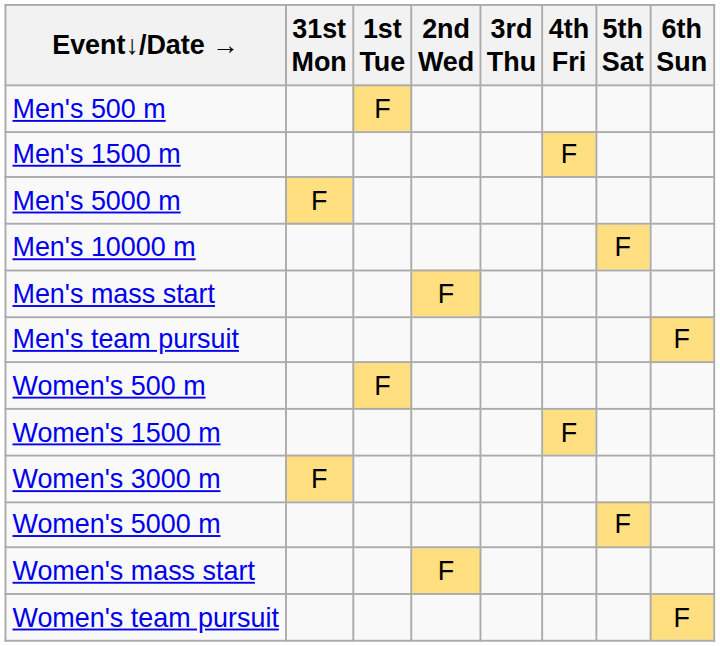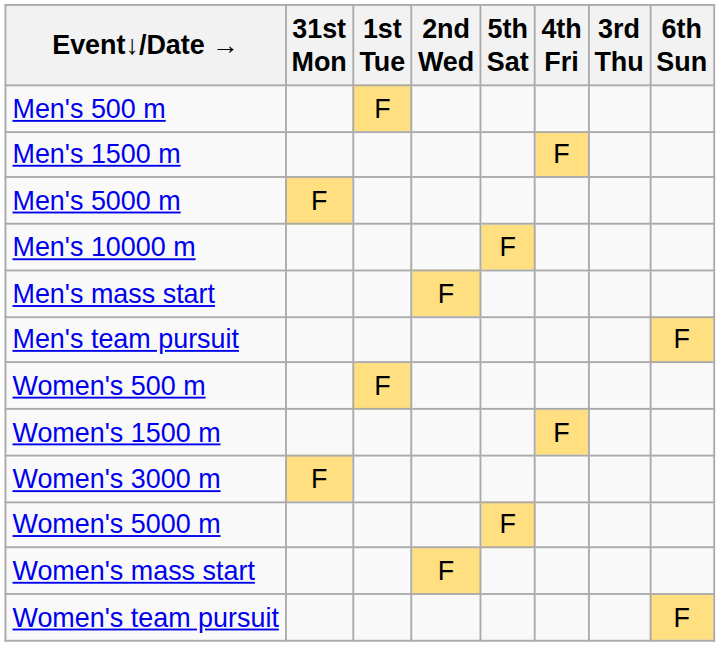columns swapped: 3rd Thu <-> 5th Sat
